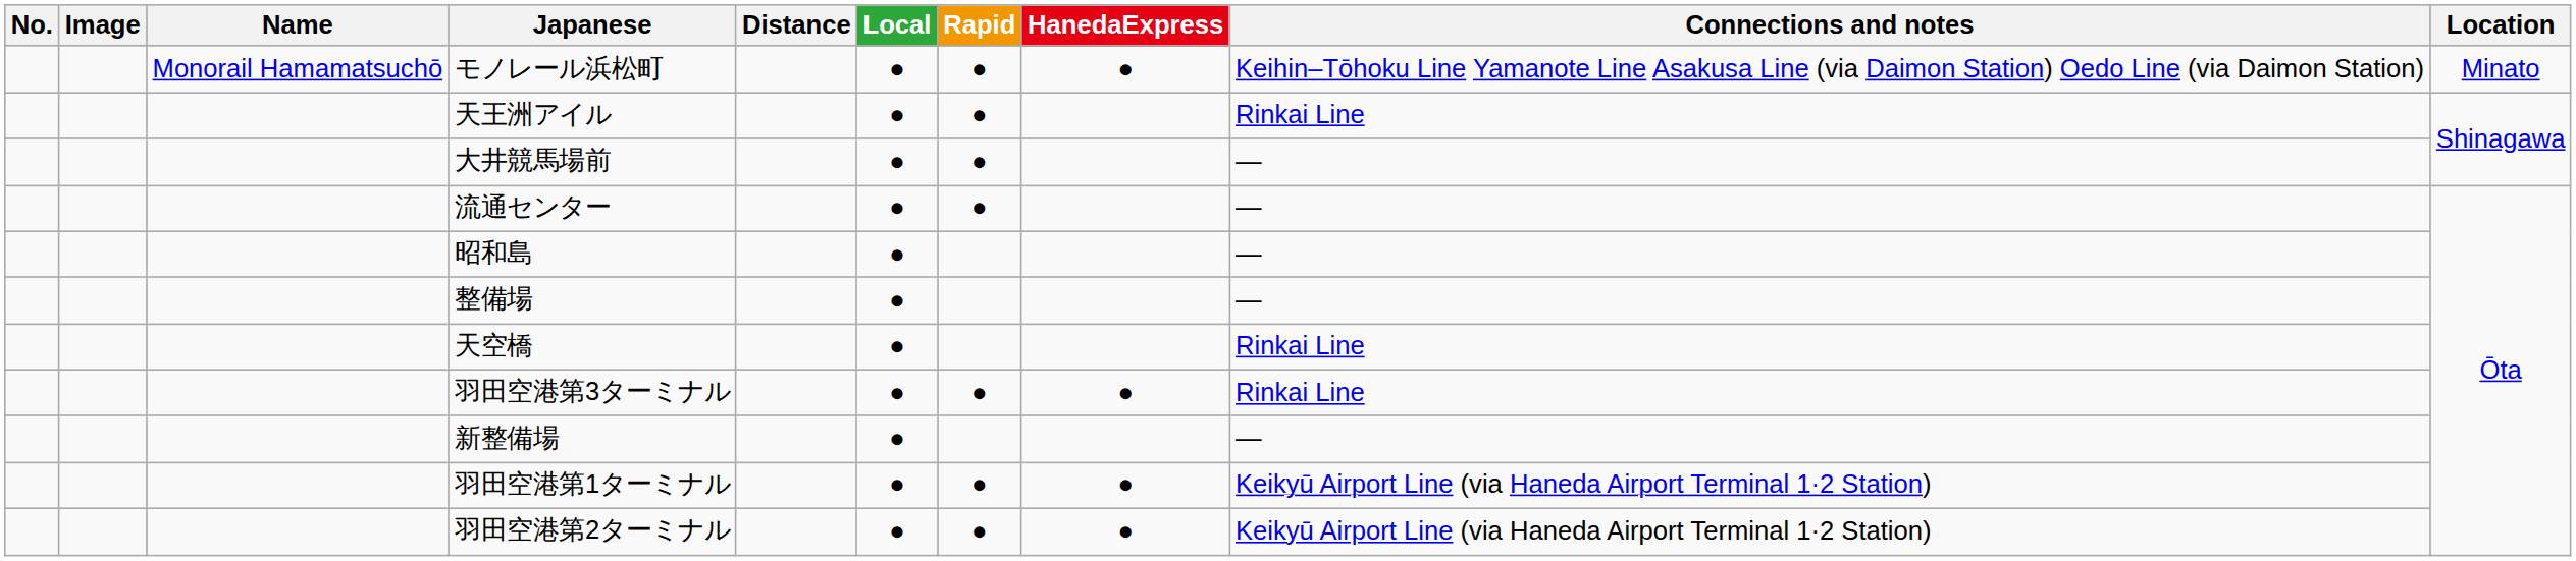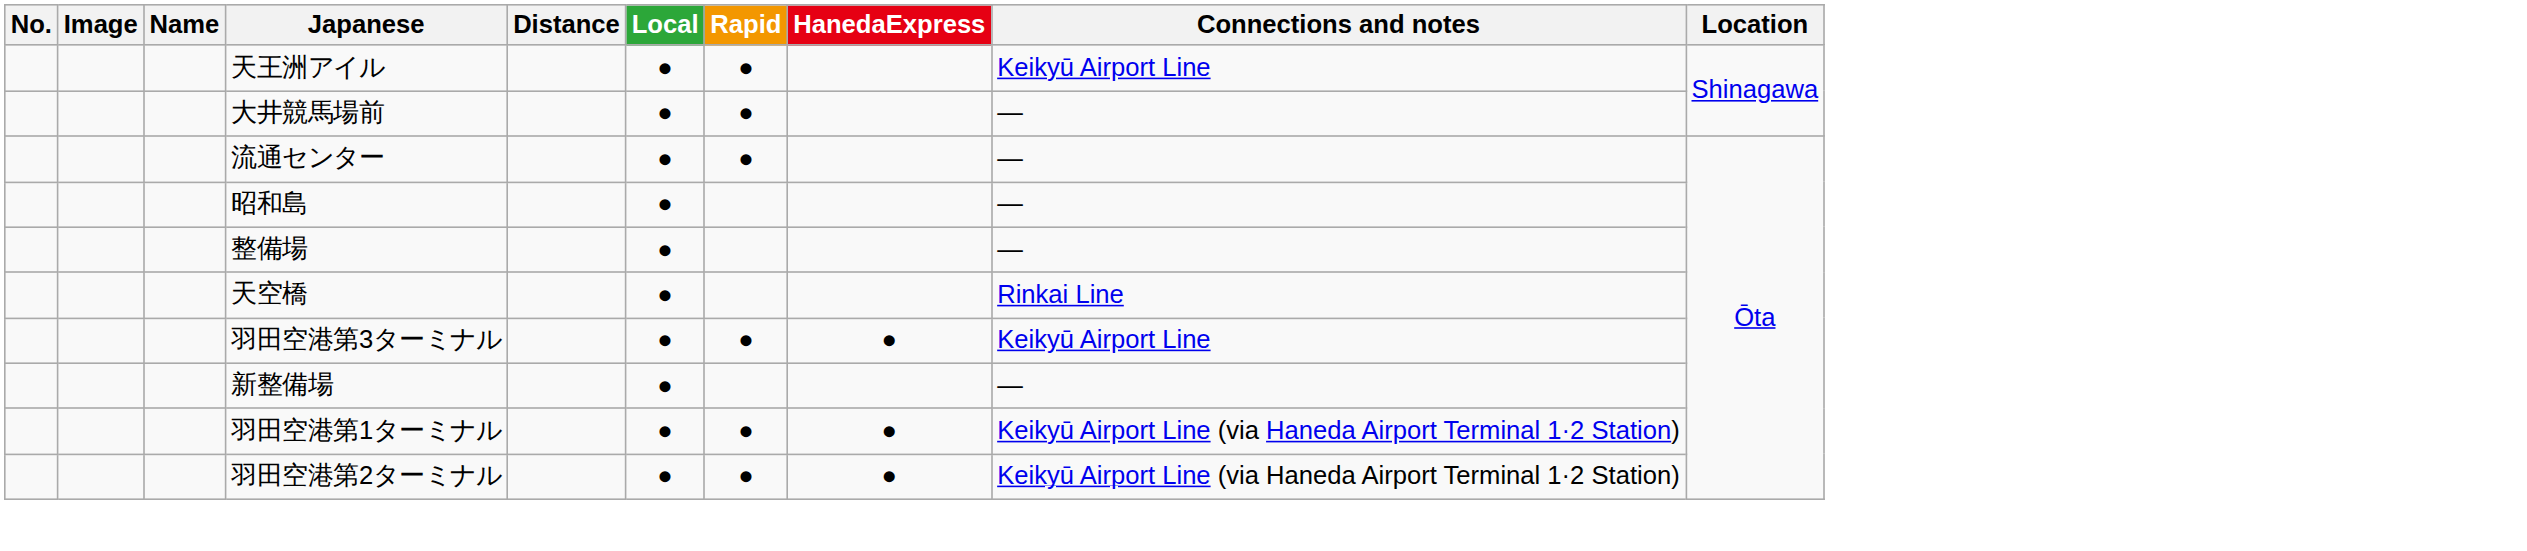- row: Monorail Hamamatsuchō | モノレール浜松町 | ● | ● | ● | Keihin–Tōhoku Line Yamanote Line Asakusa Line (via Daimon Station) Oedo Line (via Daimon Station) | Minato
天王洲アイル | Connections and notes: Rinkai Line -> Keikyū Airport Line
羽田空港第3ターミナル | Connections and notes: Rinkai Line -> Keikyū Airport Line
